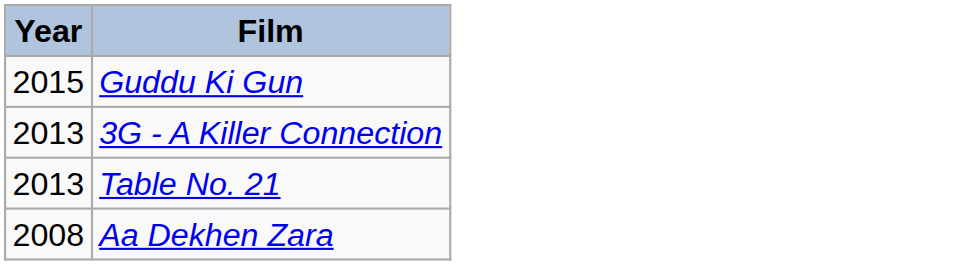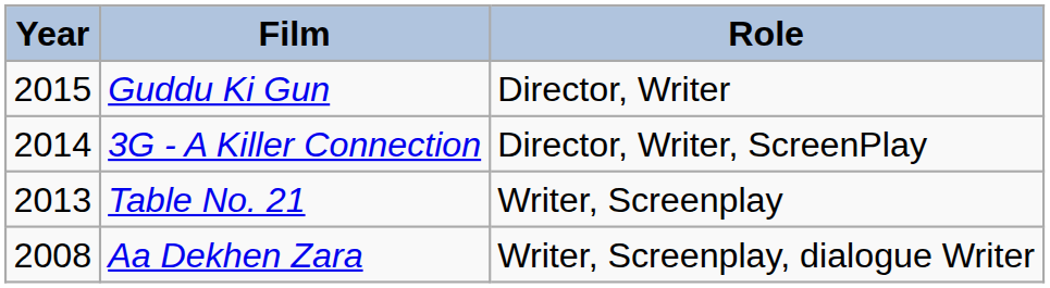+ column: Role | Director, Writer | Director, Writer, ScreenPlay | Writer, Screenplay | Writer, Screenplay, dialogue Writer
3G - A Killer Connection | Year: 2013 -> 2014
